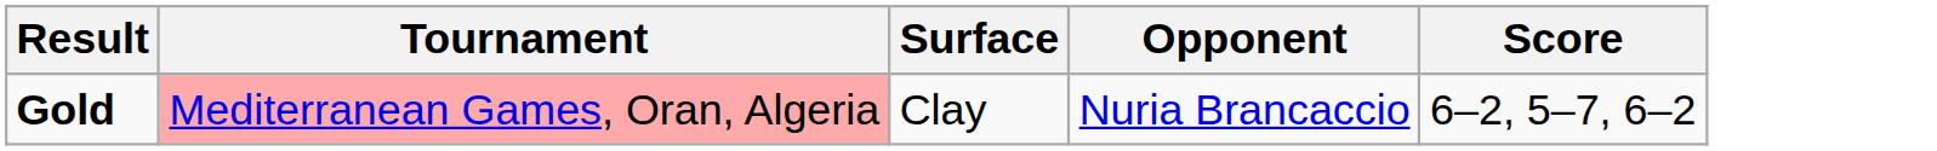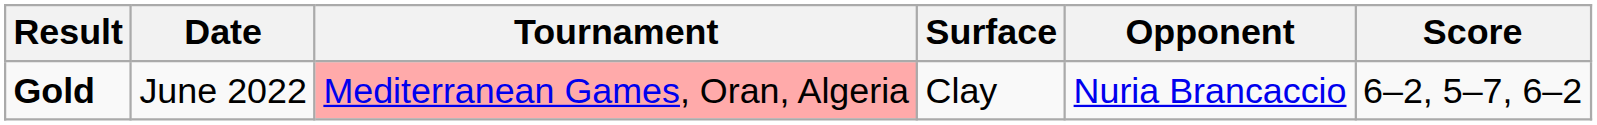+ column: Date | June 2022
